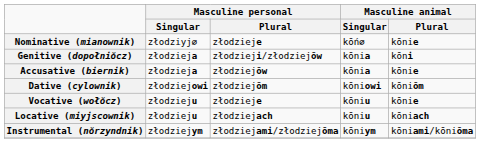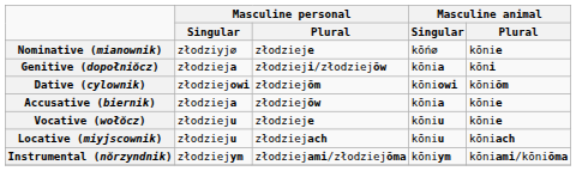rows swapped: Dative (cylownik) <-> Accusative (biernik)
